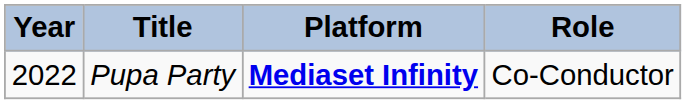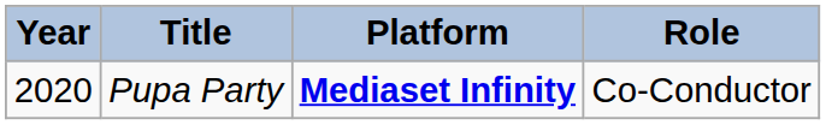Pupa Party | Year: 2022 -> 2020
